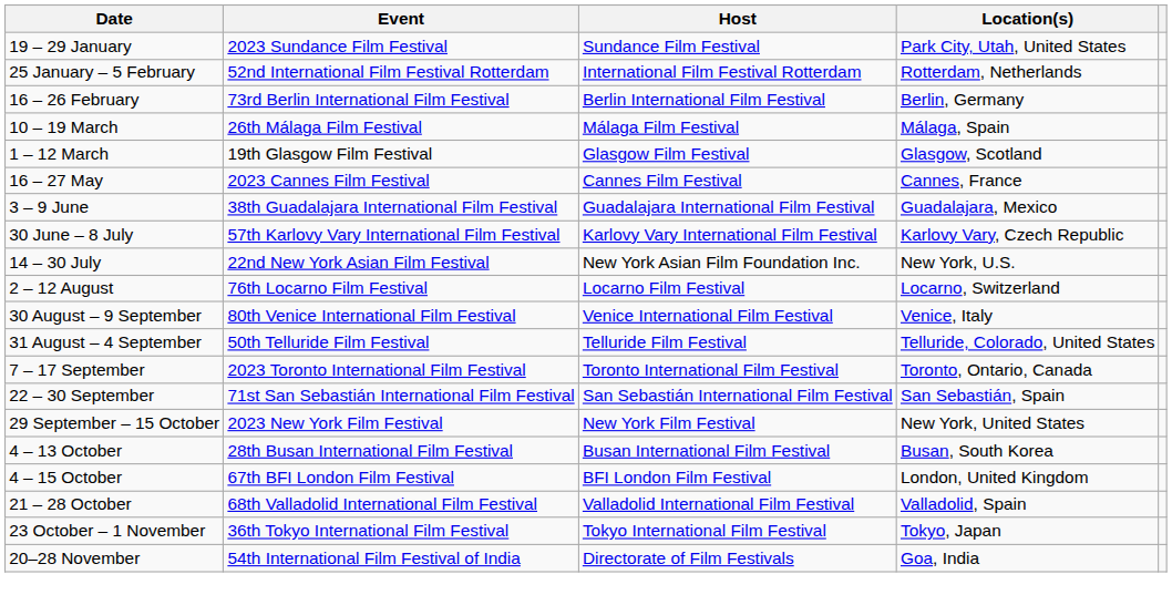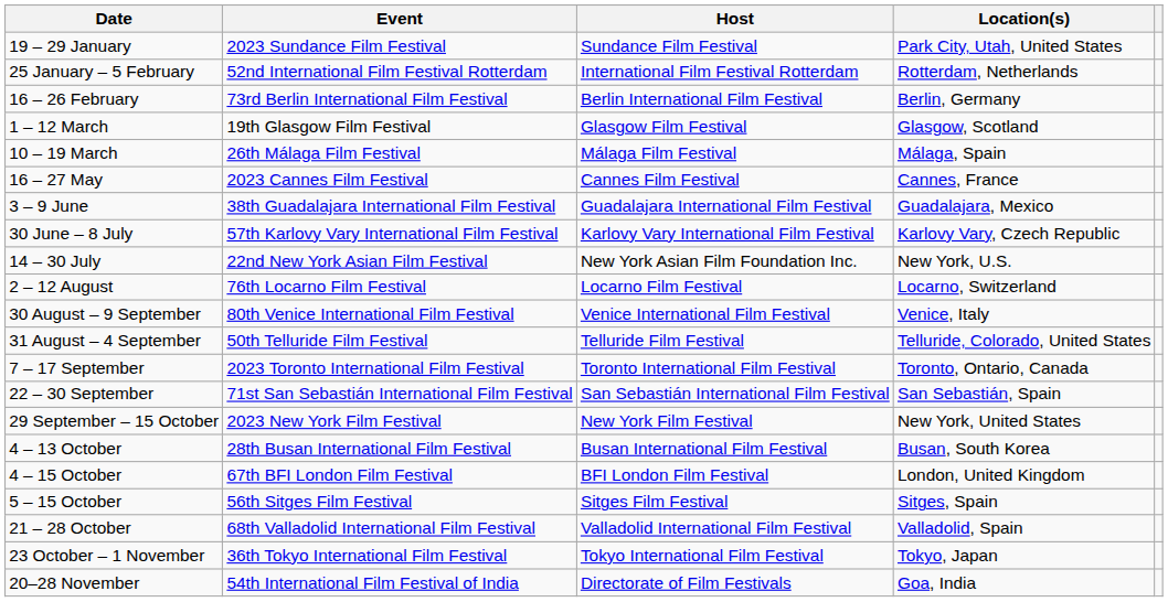rows swapped: 1 – 12 March <-> 10 – 19 March
+ row: 5 – 15 October | 56th Sitges Film Festival | Sitges Film Festival | Sitges, Spain
